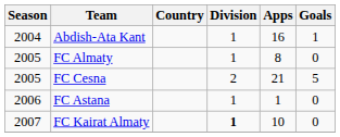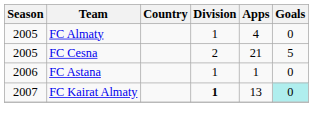- row: 2004 | Abdish-Ata Kant | 1 | 16 | 1
FC Almaty | Apps: 8 -> 4
FC Kairat Almaty | Apps: 10 -> 13
FC Kairat Almaty | Goals: no background -> paleturquoise background
